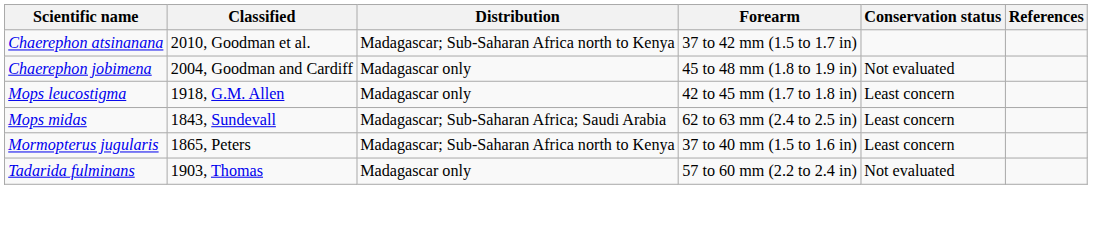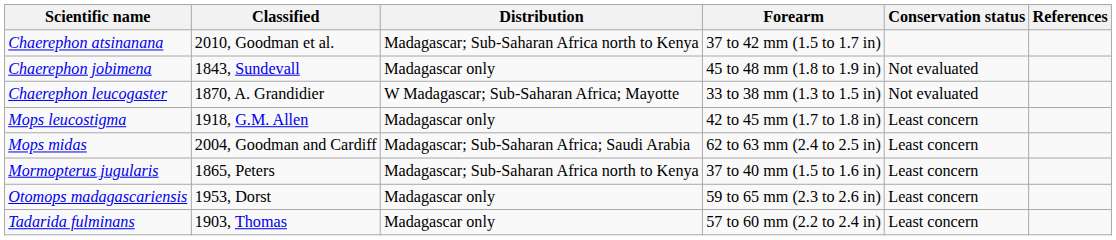Chaerephon jobimena | Classified: 2004, Goodman and Cardiff -> 1843, Sundevall
+ row: Chaerephon leucogaster | 1870, A. Grandidier | W Madagascar; Sub-Saharan Africa; Mayotte | 33 to 38 mm (1.3 to 1.5 in) | Not evaluated
Mops midas | Classified: 1843, Sundevall -> 2004, Goodman and Cardiff
+ row: Otomops madagascariensis | 1953, Dorst | Madagascar only | 59 to 65 mm (2.3 to 2.6 in) | Least concern
Tadarida fulminans | Conservation status: Not evaluated -> Least concern
